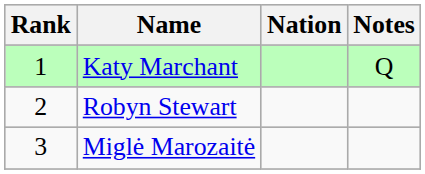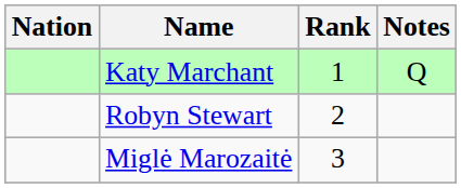columns swapped: Rank <-> Nation
